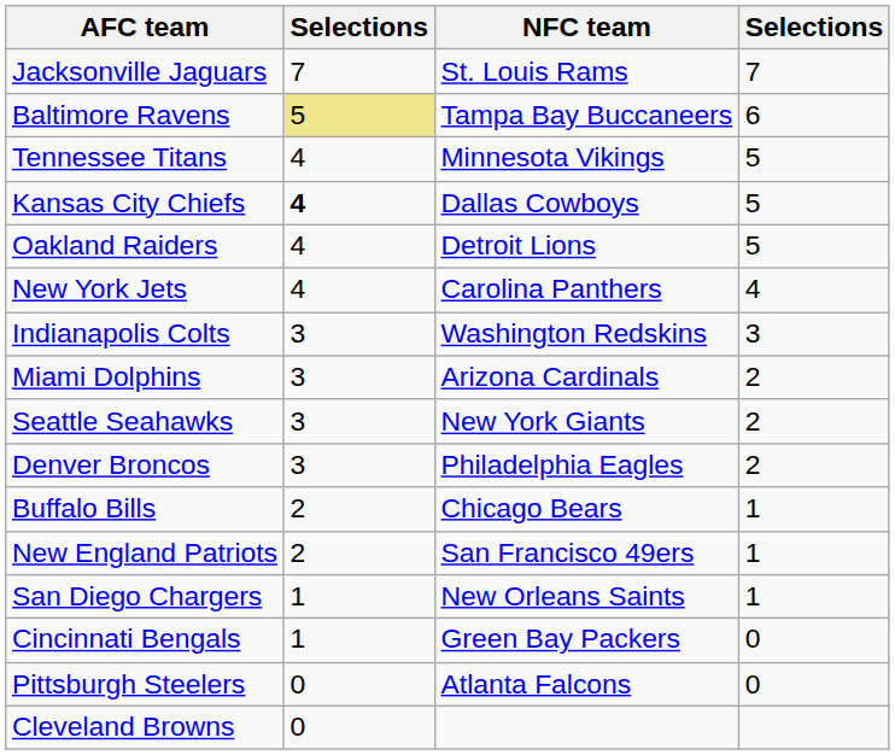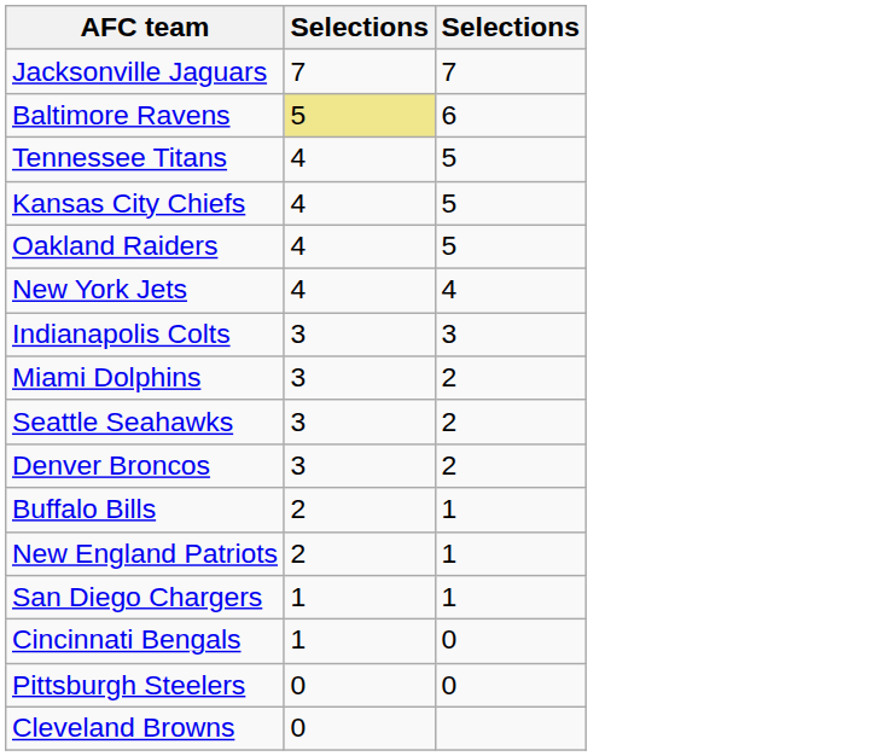- column: NFC team | St. Louis Rams | Tampa Bay Buccaneers | Minnesota Vikings | Dallas Cowboys | Detroit Lions | Carolina Panthers | Washington Redskins | Arizona Cardinals | New York Giants | Philadelphia Eagles | Chicago Bears | San Francisco 49ers | New Orleans Saints | Green Bay Packers | Atlanta Falcons
Kansas City Chiefs | column 2: bold -> normal
